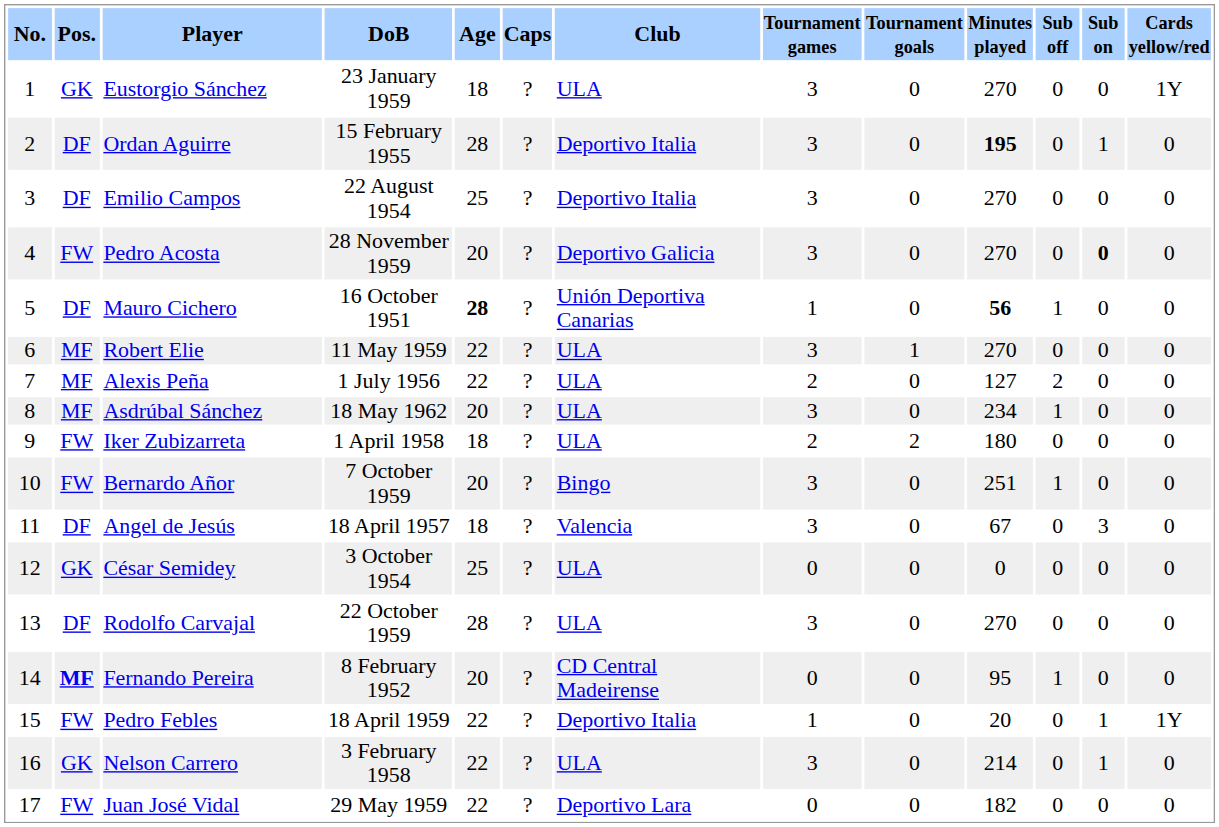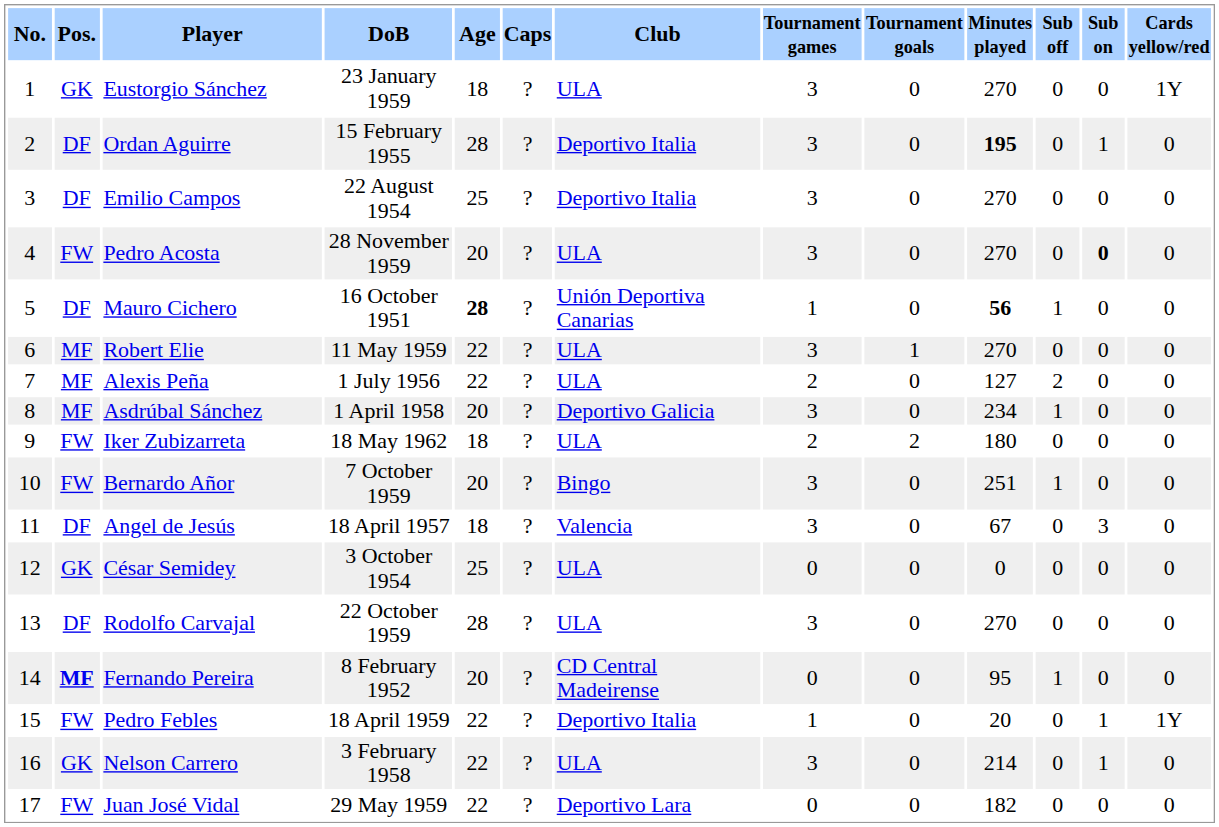Pedro Acosta | Club: Deportivo Galicia -> ULA
Asdrúbal Sánchez | DoB: 18 May 1962 -> 1 April 1958
Asdrúbal Sánchez | Club: ULA -> Deportivo Galicia
Iker Zubizarreta | DoB: 1 April 1958 -> 18 May 1962
